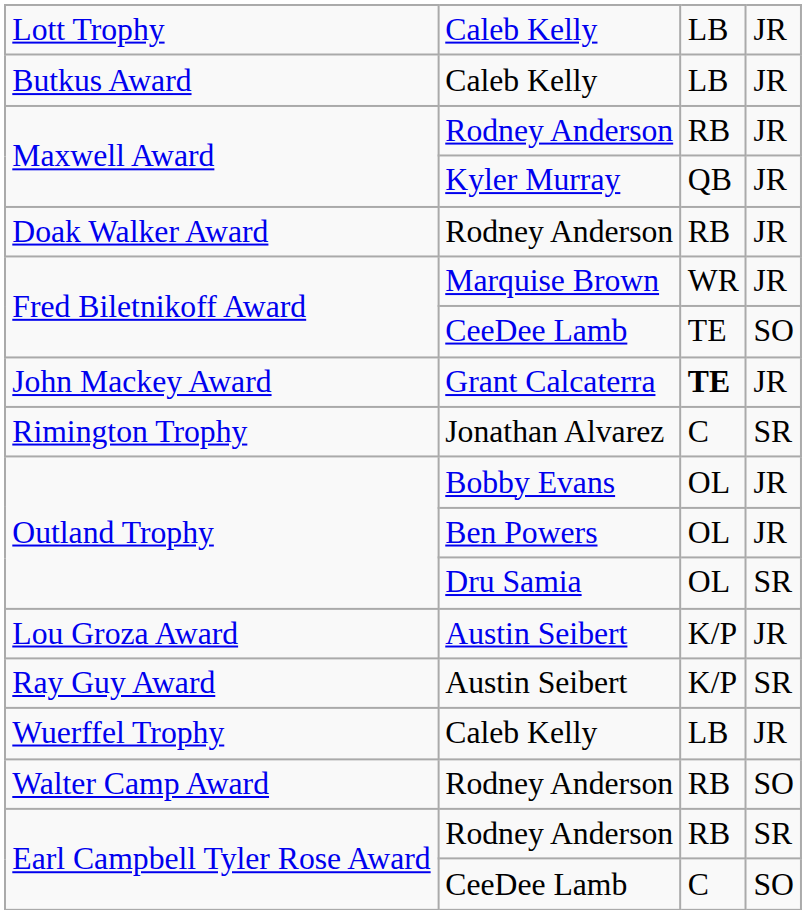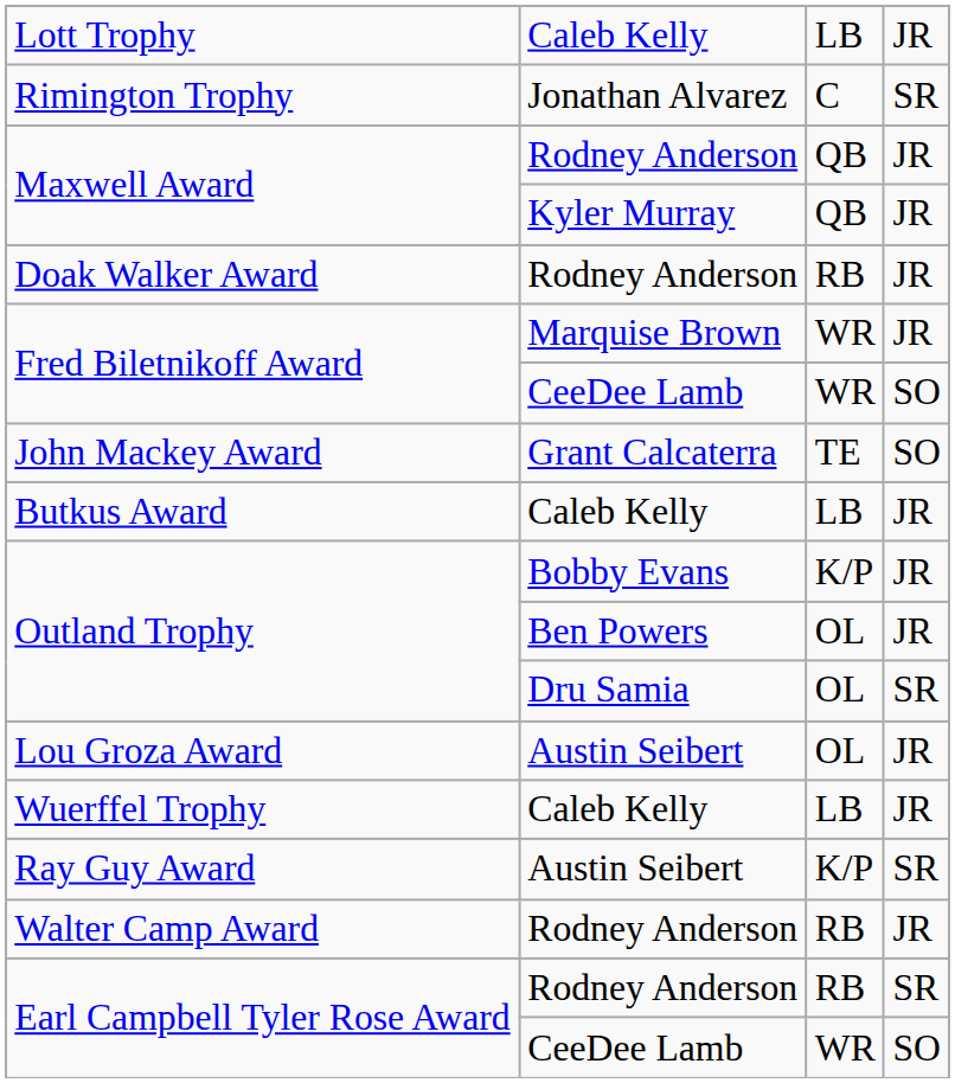rows swapped: Rimington Trophy <-> Butkus Award
Maxwell Award / Rodney Anderson | column 3: RB -> QB
Fred Biletnikoff Award / CeeDee Lamb | column 3: TE -> WR
John Mackey Award | column 3: bold -> normal
John Mackey Award | column 4: JR -> SO
Outland Trophy / Bobby Evans | column 3: OL -> K/P
Lou Groza Award | column 3: K/P -> OL
rows swapped: Ray Guy Award <-> Wuerffel Trophy
Walter Camp Award | column 4: SO -> JR
Earl Campbell Tyler Rose Award / CeeDee Lamb | column 3: C -> WR
